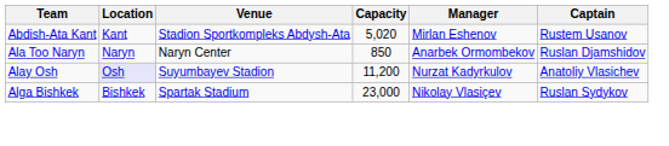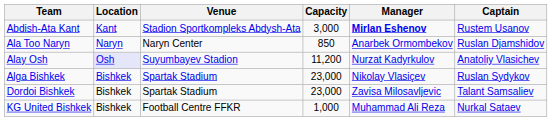Abdish-Ata Kant | Capacity: 5,020 -> 3,000
Abdish-Ata Kant | Manager: normal -> bold
+ row: Dordoi Bishkek | Bishkek | Spartak Stadium | 23,000 | Zavisa Milosavljevic | Talant Samsaliev
+ row: KG United Bishkek | Bishkek | Football Centre FFKR | 1,000 | Muhammad Ali Reza | Nurkal Sataev
